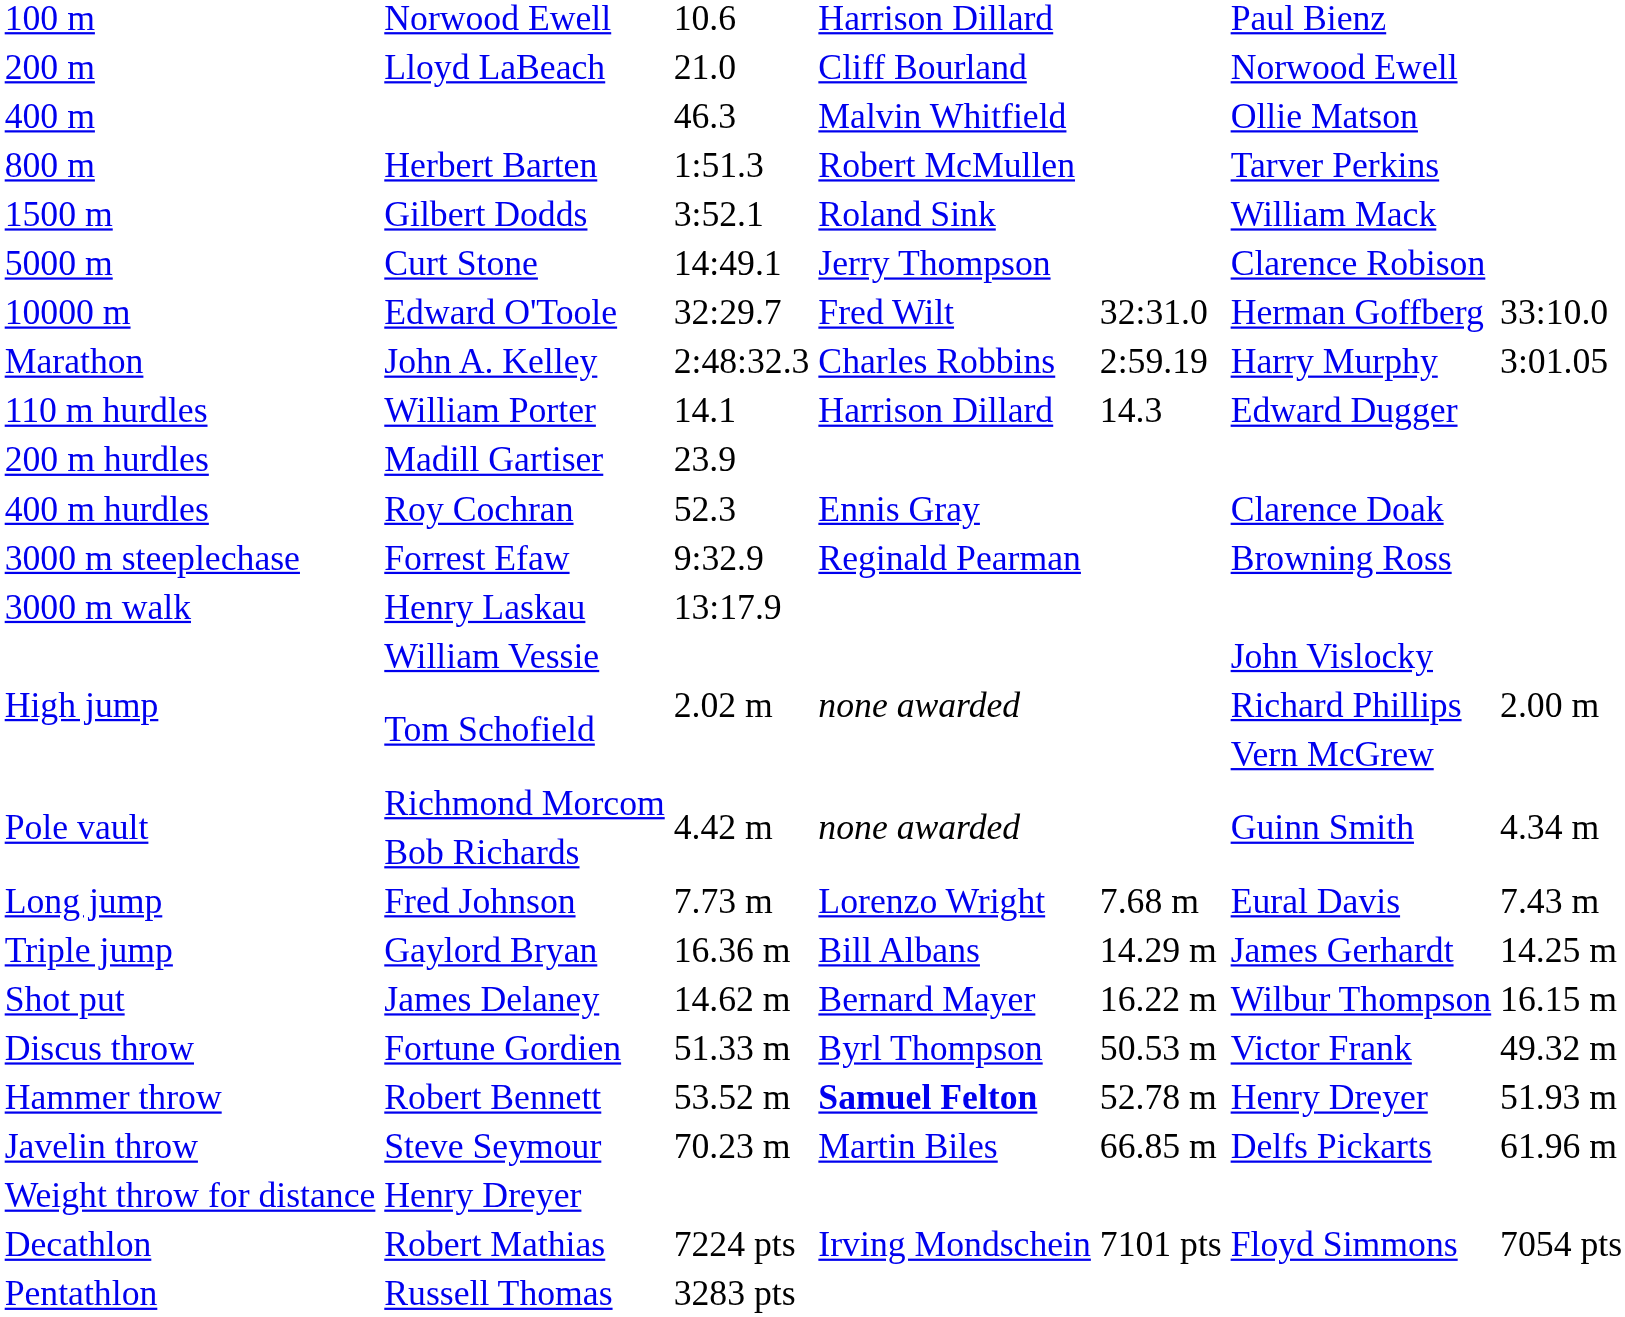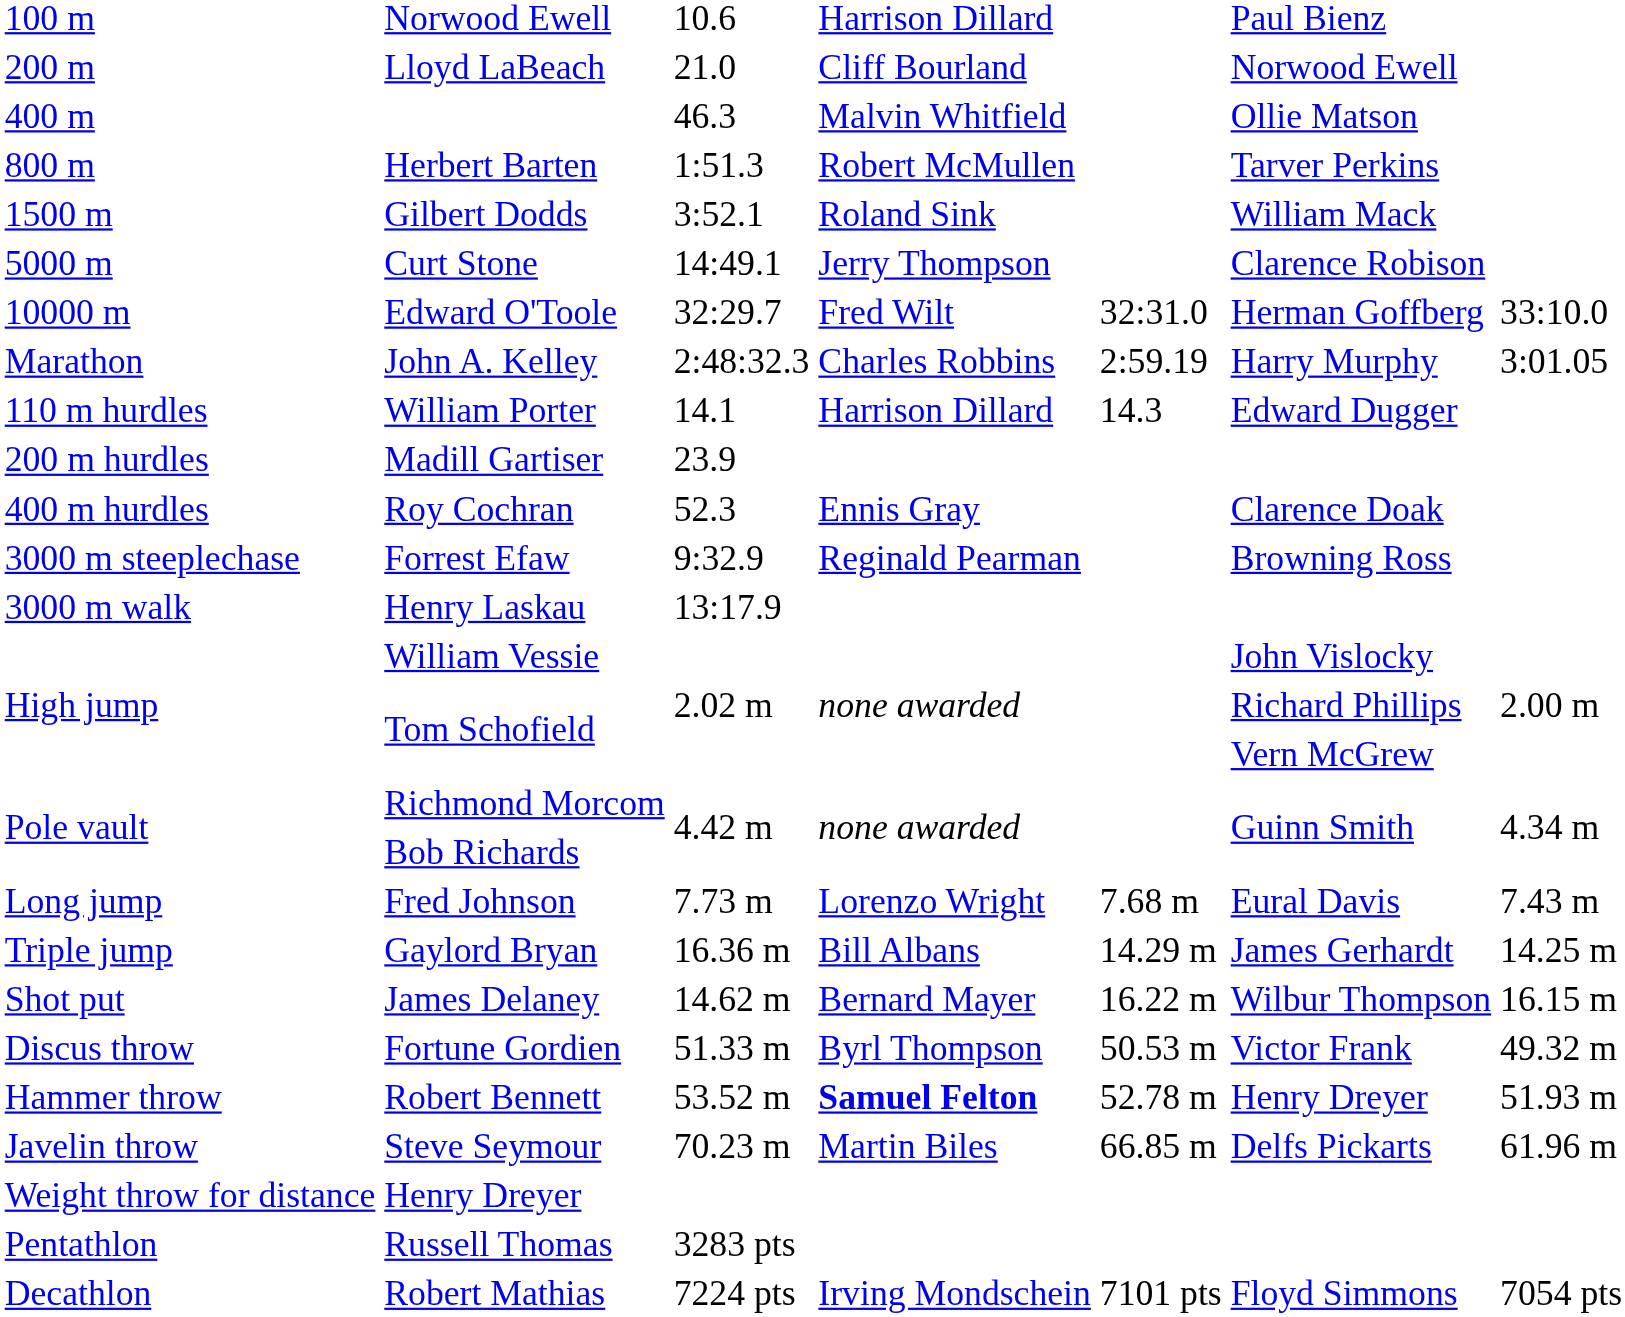rows swapped: Russell Thomas <-> Robert Mathias
